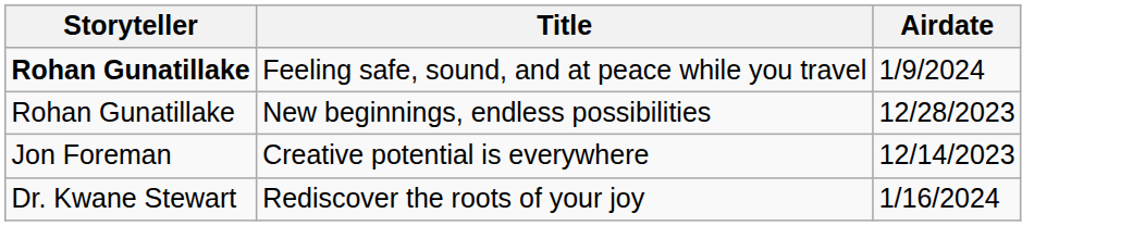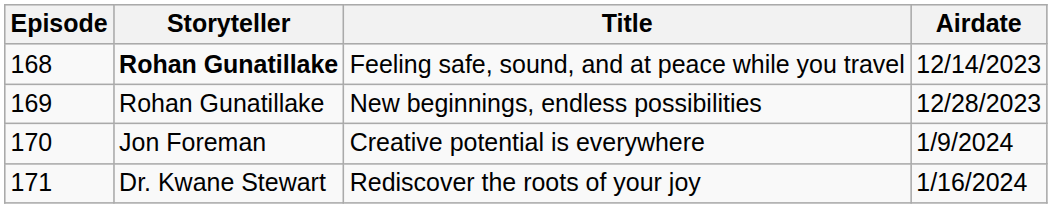+ column: Episode | 168 | 169 | 170 | 171
Feeling safe, sound, and at peace while you travel | Airdate: 1/9/2024 -> 12/14/2023
Creative potential is everywhere | Airdate: 12/14/2023 -> 1/9/2024
